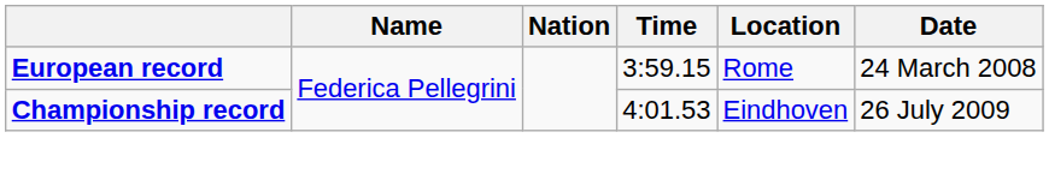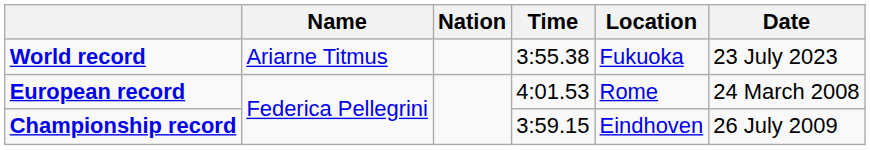+ row: World record | Ariarne Titmus | 3:55.38 | Fukuoka | 23 July 2023
European record | Time: 3:59.15 -> 4:01.53
Championship record | Time: 4:01.53 -> 3:59.15
